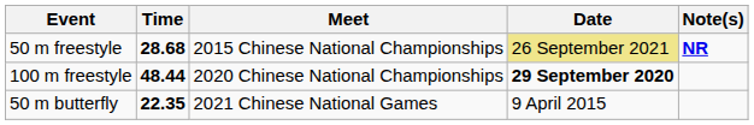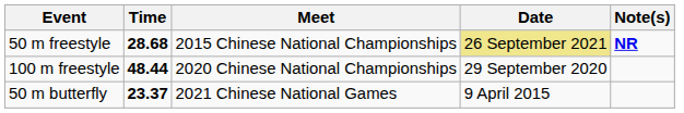100 m freestyle | Date: bold -> normal
50 m butterfly | Time: 22.35 -> 23.37
